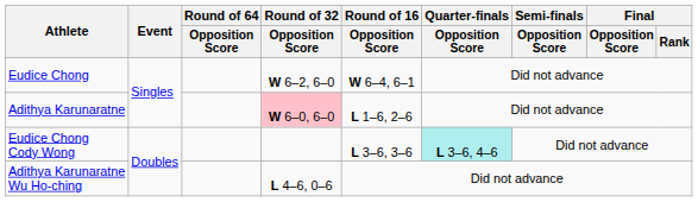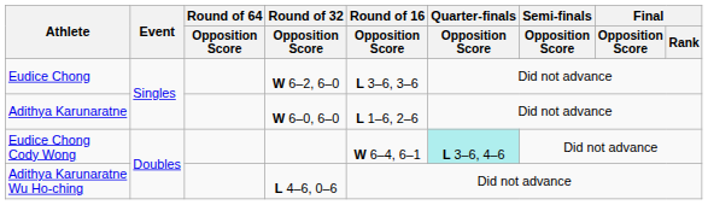Eudice Chong | Round of 16 / Opposition Score: W 6–4, 6–1 -> L 3–6, 3–6
Adithya Karunaratne | Round of 32 / Opposition Score: pink background -> no background
Eudice Chong Cody Wong | Round of 16 / Opposition Score: L 3–6, 3–6 -> W 6–4, 6–1
